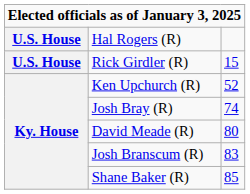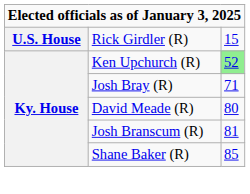- row: U.S. House | Hal Rogers (R)
Ken Upchurch (R) | column 3: no background -> lightgreen background
Josh Bray (R) | column 3: 74 -> 71
Josh Branscum (R) | column 3: 83 -> 81
